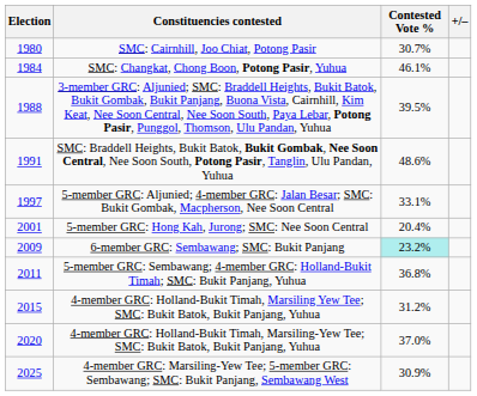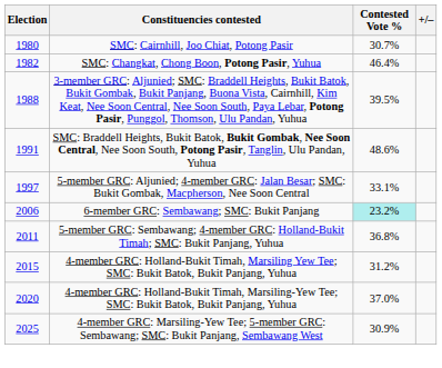SMC: Changkat, Chong Boon, Potong Pasir, Yuhua | Election: 1984 -> 1982
SMC: Changkat, Chong Boon, Potong Pasir, Yuhua | Contested Vote %: 46.1% -> 46.4%
- row: 2001 | 5-member GRC: Hong Kah, Jurong; SMC: Nee Soon Central | 20.4%
6-member GRC: Sembawang; SMC: Bukit Panjang | Election: 2009 -> 2006
